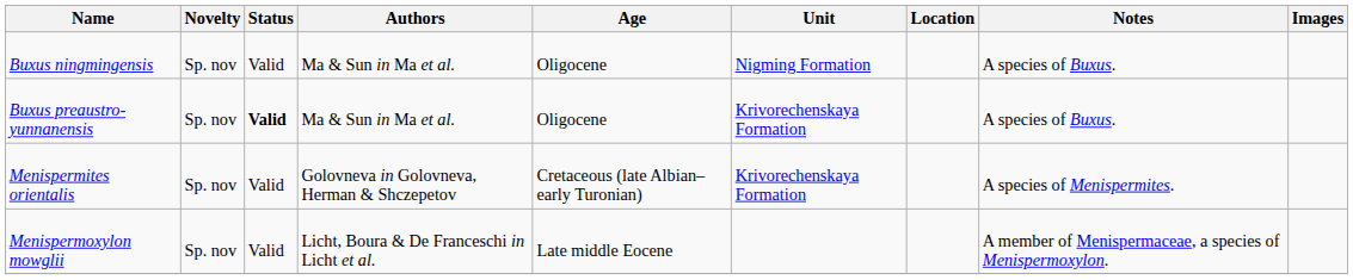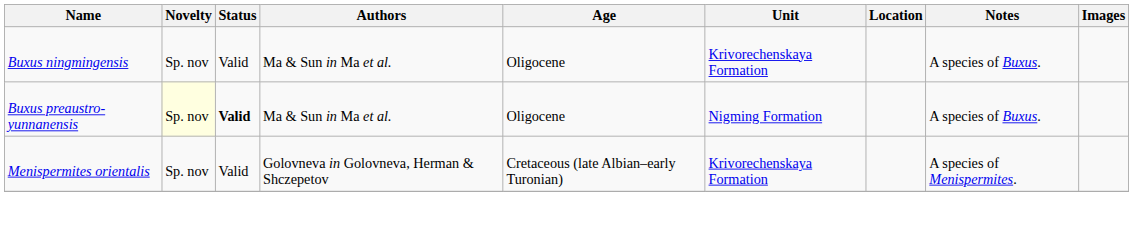Buxus ningmingensis | Unit: Nigming Formation -> Krivorechenskaya Formation
Buxus preaustro-yunnanensis | Novelty: no background -> lightyellow background
Buxus preaustro-yunnanensis | Unit: Krivorechenskaya Formation -> Nigming Formation
- row: Menispermoxylon mowglii | Sp. nov | Valid | Licht, Boura & De Franceschi in Licht et al. | Late middle Eocene | A member of Menispermaceae, a species of Menispermoxylon.
